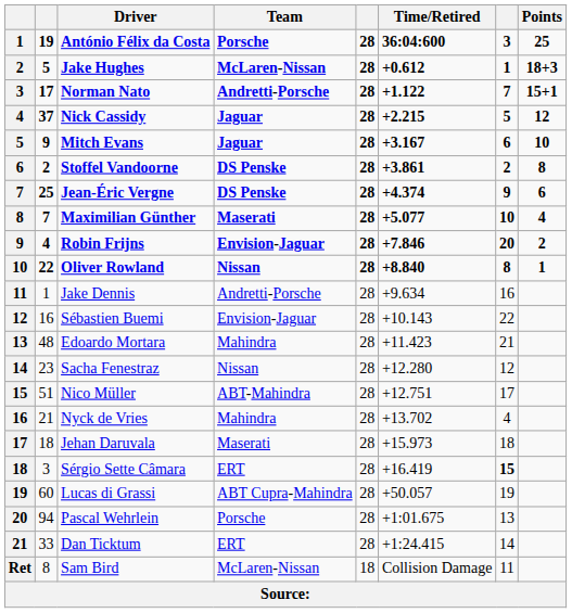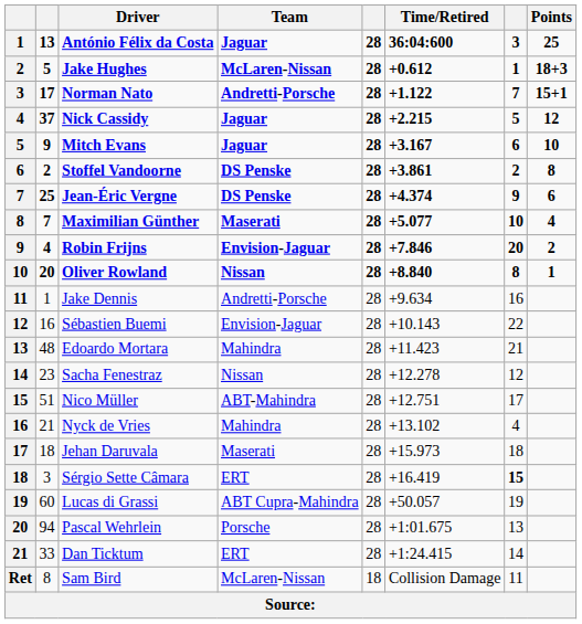António Félix da Costa | column 2: 19 -> 13
António Félix da Costa | Team: Porsche -> Jaguar
Oliver Rowland | column 2: 22 -> 20
Sacha Fenestraz | Time/Retired: +12.280 -> +12.278
Nyck de Vries | Time/Retired: +13.702 -> +13.102
